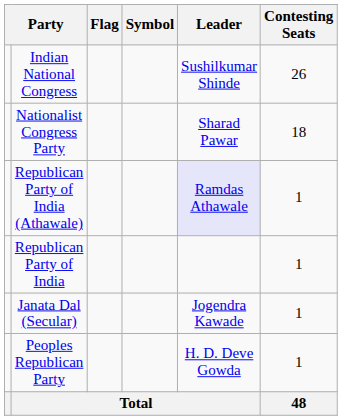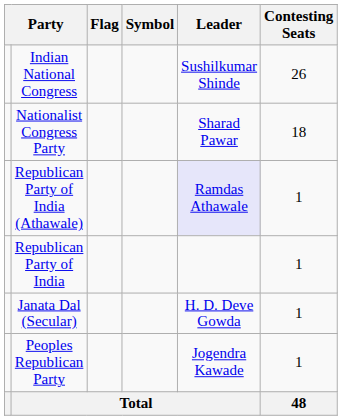Janata Dal (Secular) | Leader: Jogendra Kawade -> H. D. Deve Gowda
Peoples Republican Party | Leader: H. D. Deve Gowda -> Jogendra Kawade
